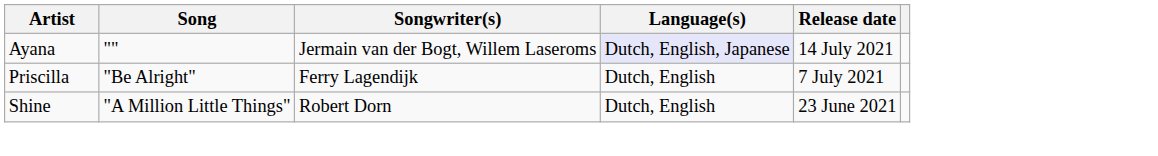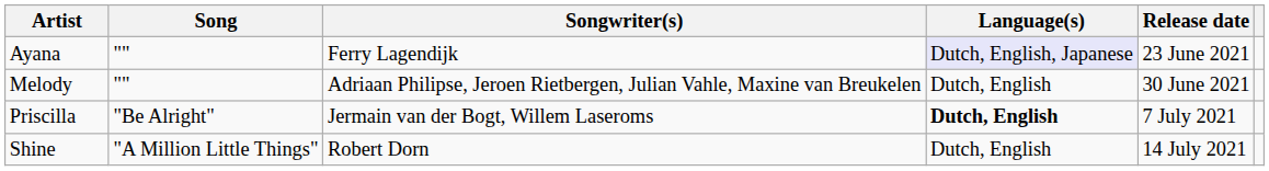Ayana | Songwriter(s): Jermain van der Bogt, Willem Laseroms -> Ferry Lagendijk
Ayana | Release date: 14 July 2021 -> 23 June 2021
+ row: Melody | "" | Adriaan Philipse, Jeroen Rietbergen, Julian Vahle, Maxine van Breukelen | Dutch, English | 30 June 2021
Priscilla | Songwriter(s): Ferry Lagendijk -> Jermain van der Bogt, Willem Laseroms
Priscilla | Language(s): normal -> bold
Shine | Release date: 23 June 2021 -> 14 July 2021
